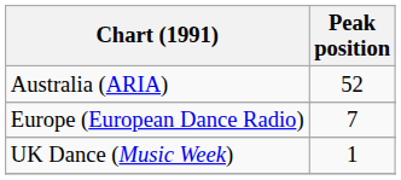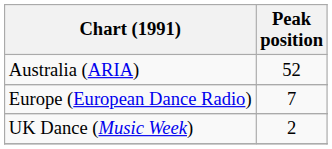UK Dance (Music Week) | Peak position: 1 -> 2
